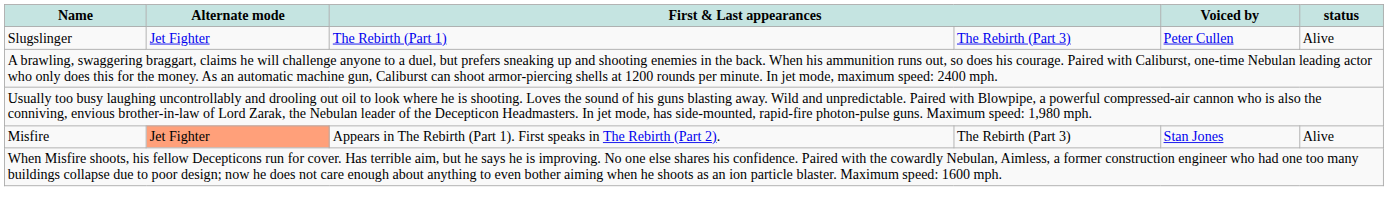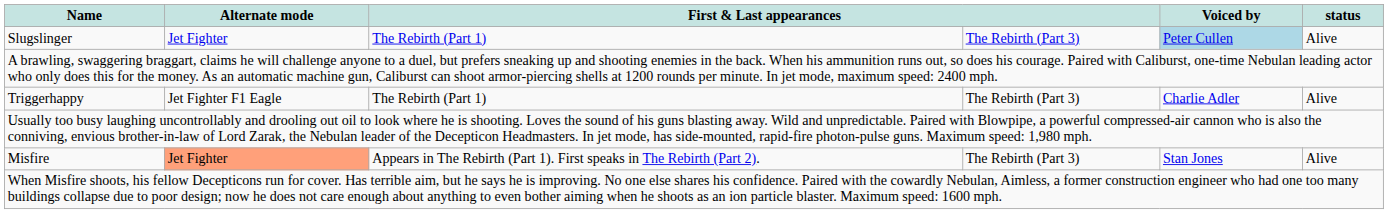Slugslinger | Voiced by: no background -> lightblue background
+ row: Triggerhappy | Jet Fighter F1 Eagle | The Rebirth (Part 1) | The Rebirth (Part 3) | Charlie Adler | Alive
